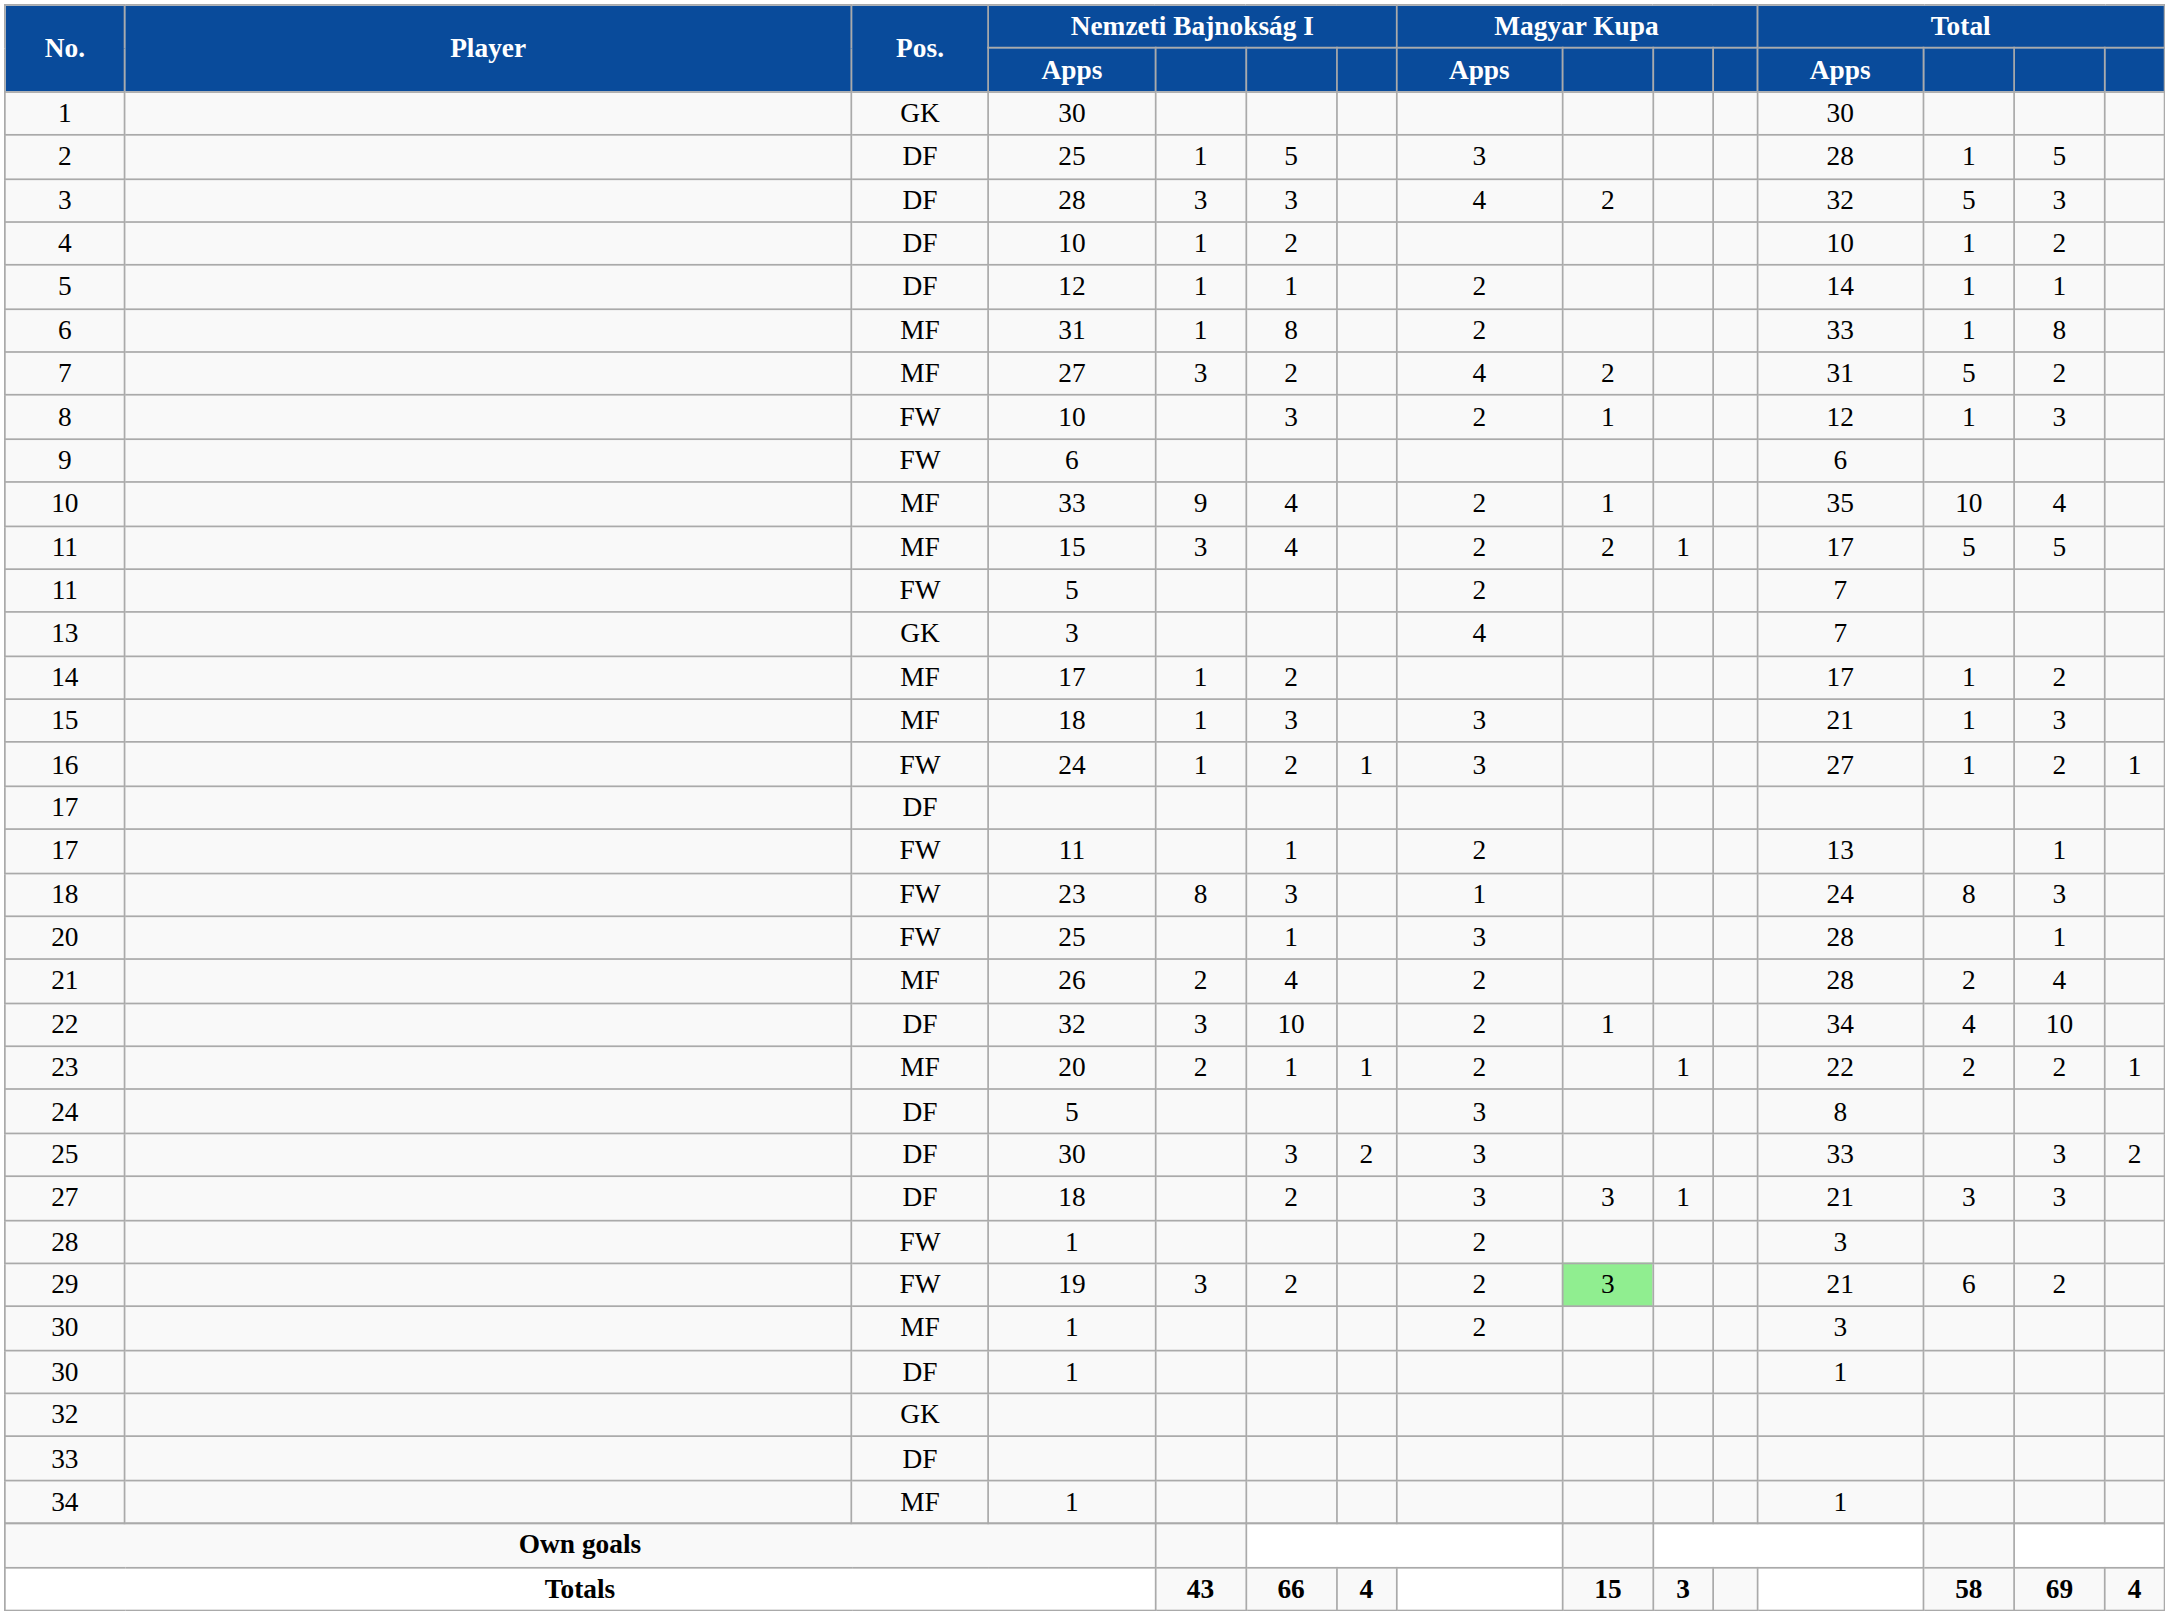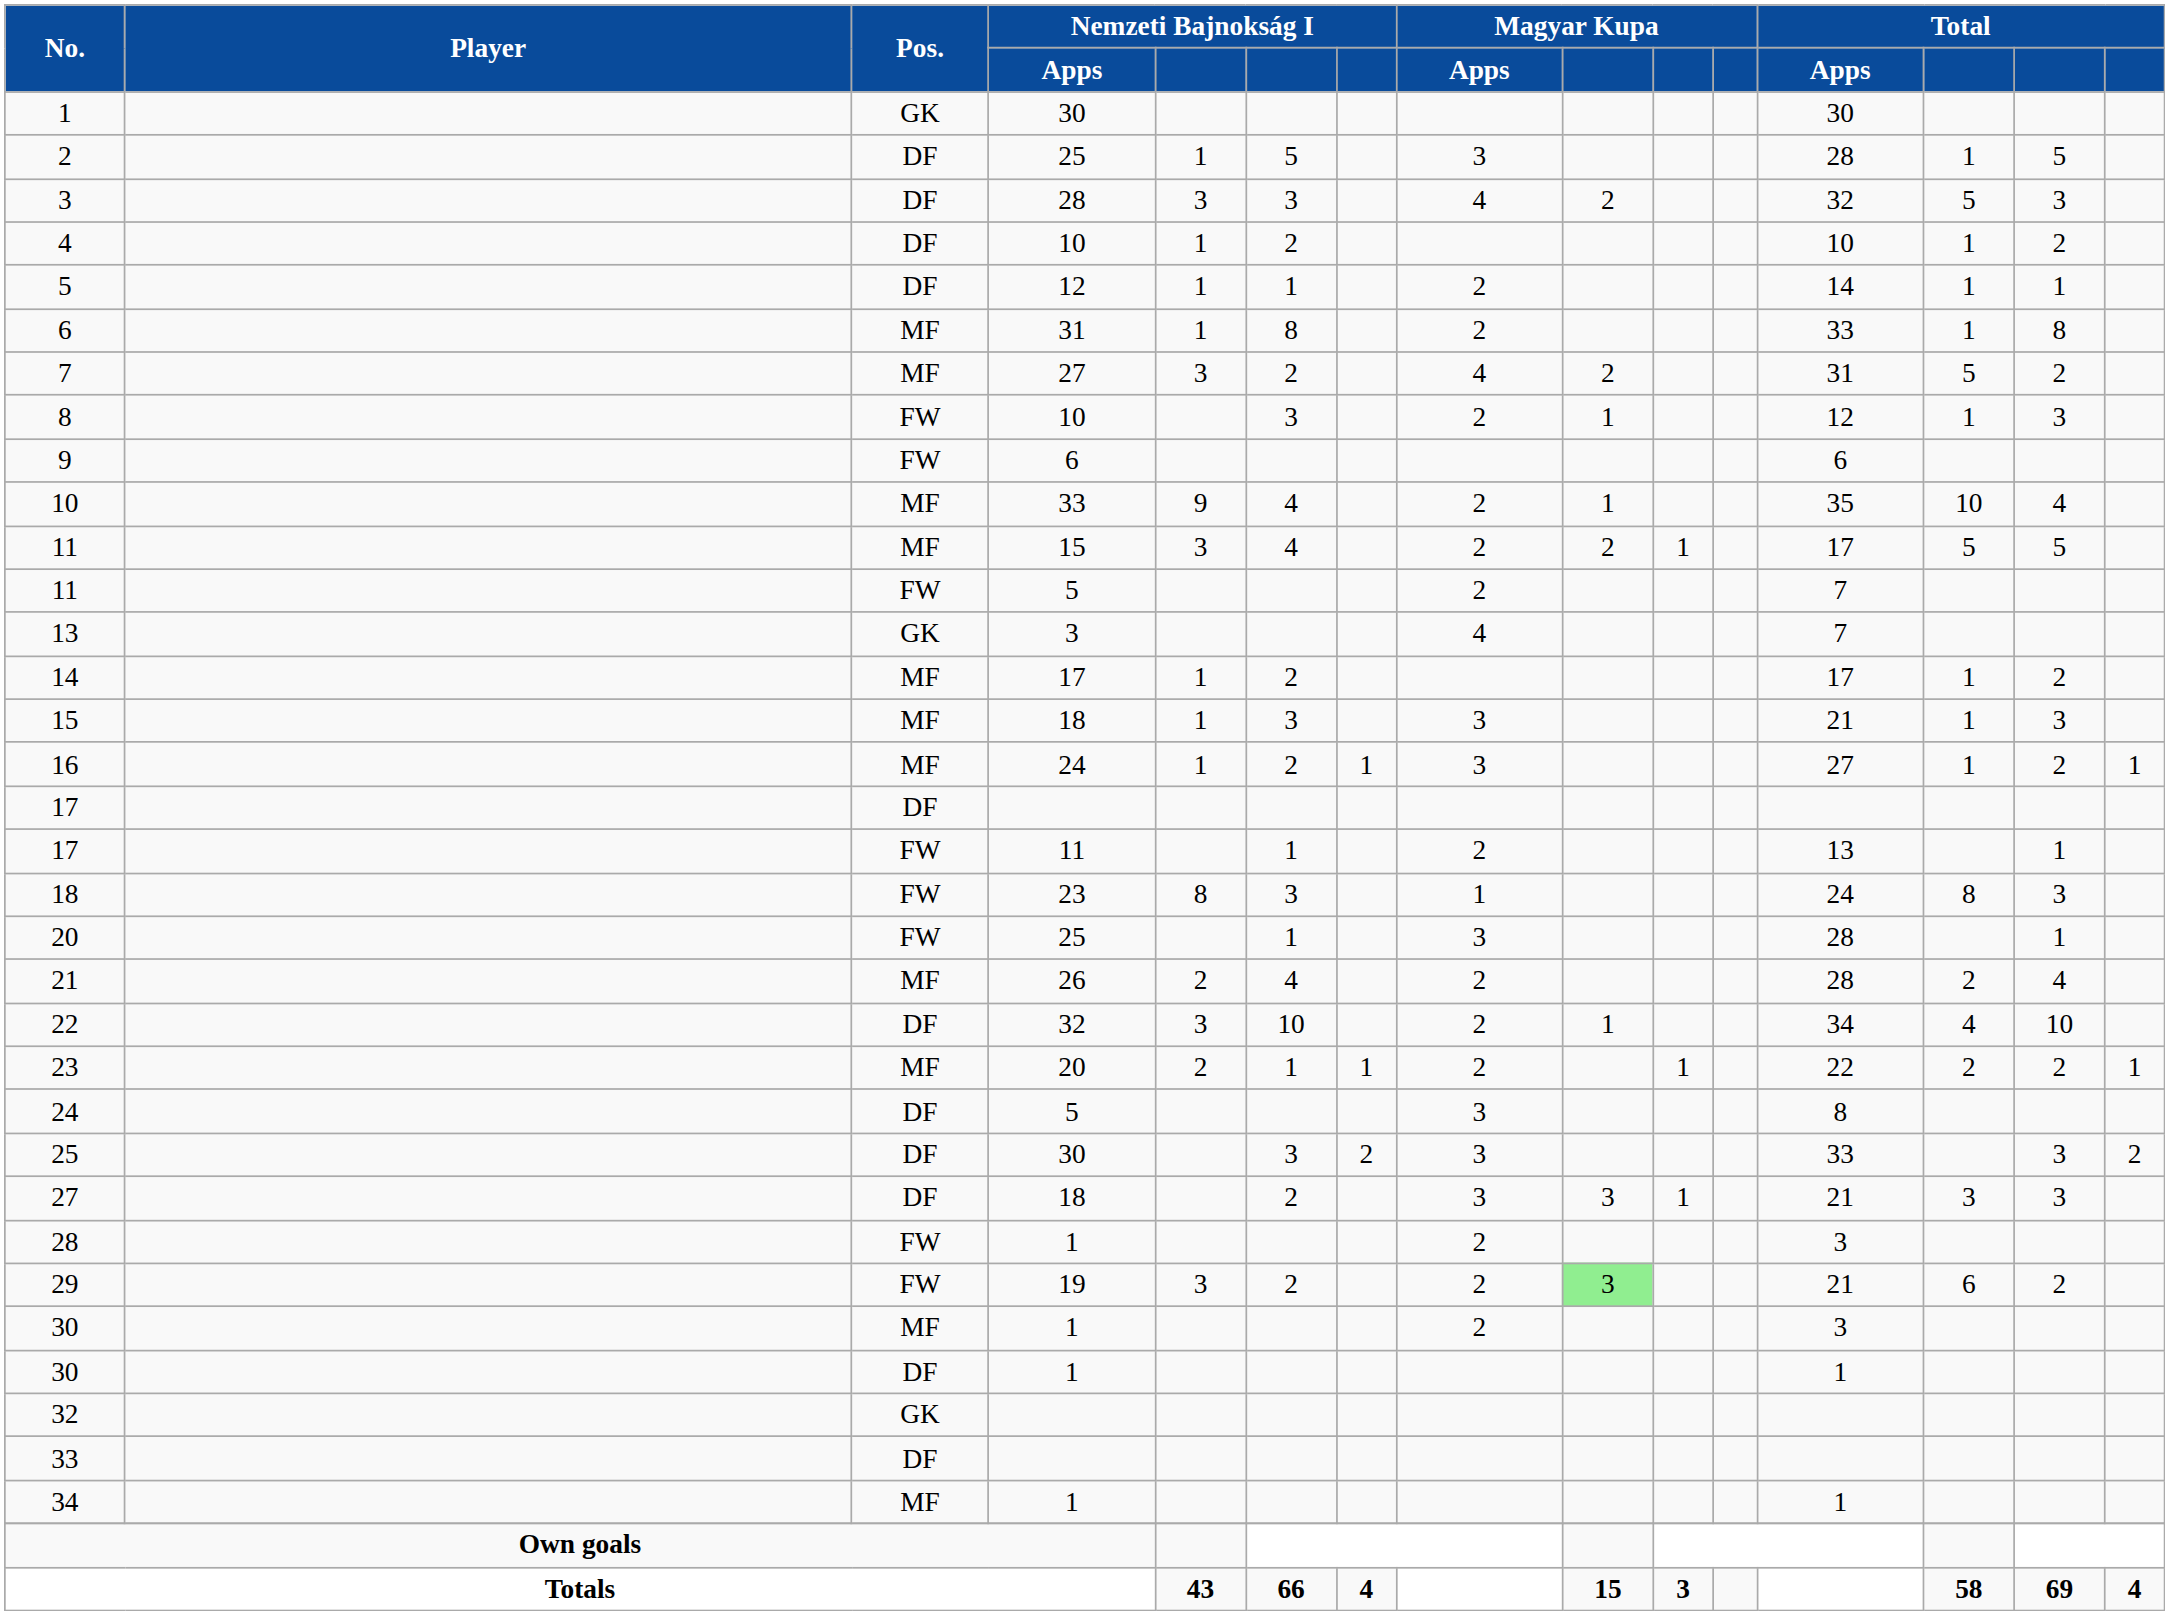16 | Pos.: FW -> MF
